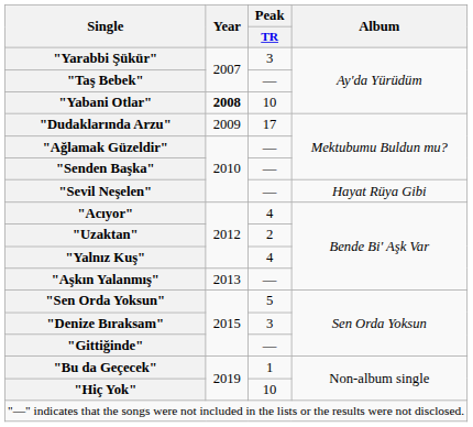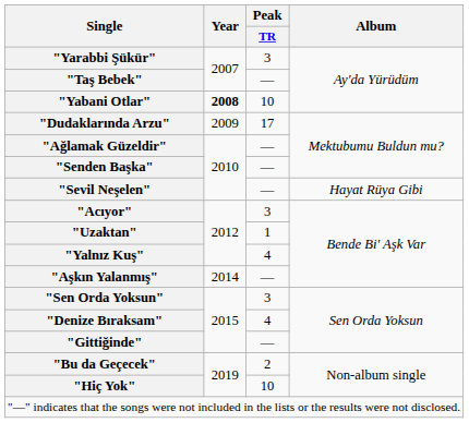"Acıyor" | Peak / TR: 4 -> 3
"Uzaktan" | Peak / TR: 2 -> 1
"Aşkın Yalanmış" | Year: 2013 -> 2014
"Sen Orda Yoksun" | Peak / TR: 5 -> 3
"Denize Bıraksam" | Peak / TR: 3 -> 4
"Bu da Geçecek" | Peak / TR: 1 -> 2
